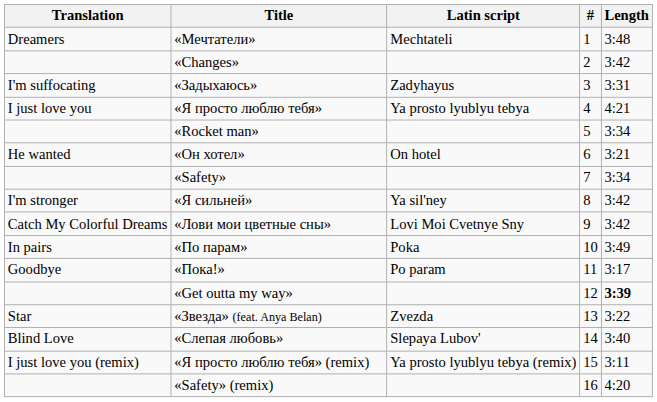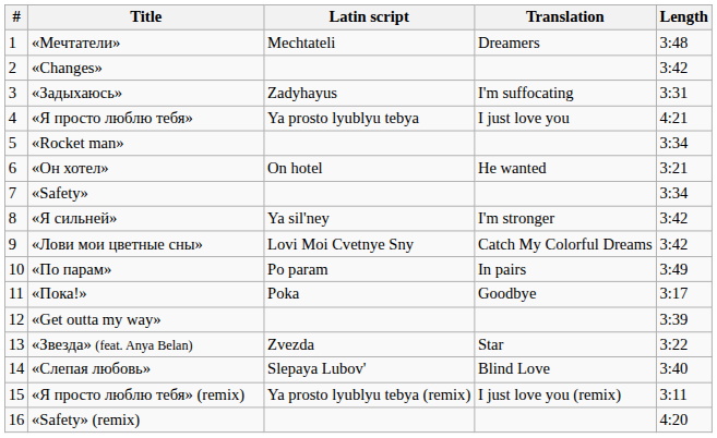columns swapped: # <-> Translation
«По парам» | Latin script: Poka -> Po param
«Пока!» | Latin script: Po param -> Poka
«Get outta my way» | Length: bold -> normal
